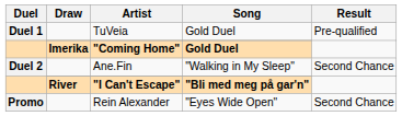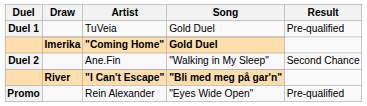Rein Alexander | Result: Second Chance -> Pre-qualified
